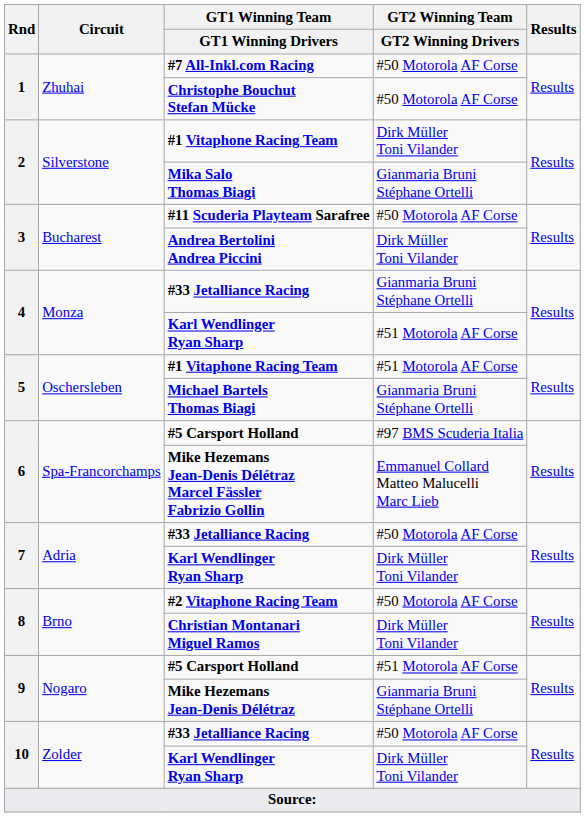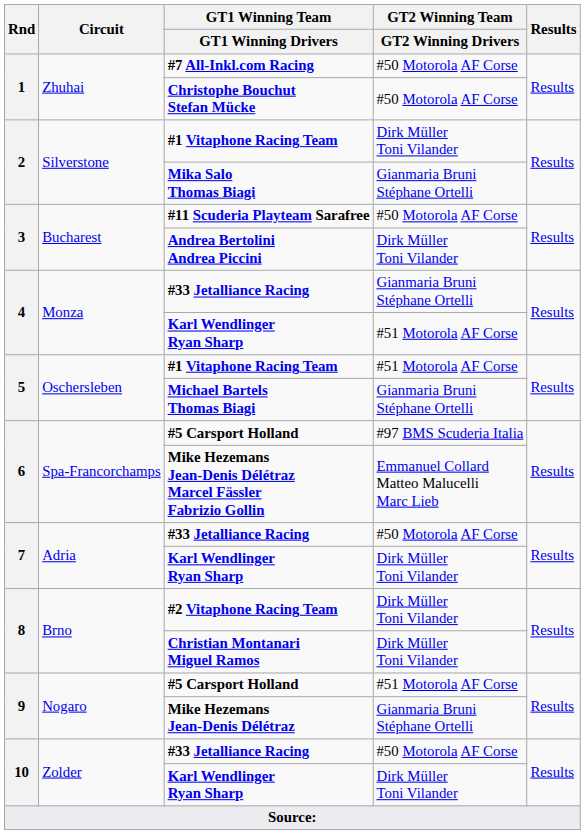#2 Vitaphone Racing Team | GT2 Winning Team / GT2 Winning Drivers: #50 Motorola AF Corse -> Dirk Müller Toni Vilander
